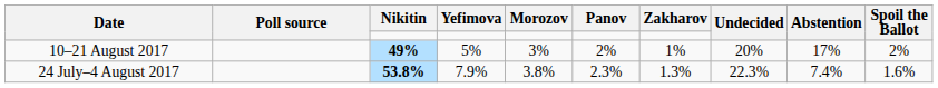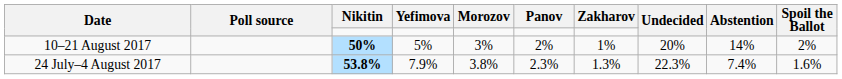10–21 August 2017 | Nikitin: 49% -> 50%
10–21 August 2017 | Abstention: 17% -> 14%
